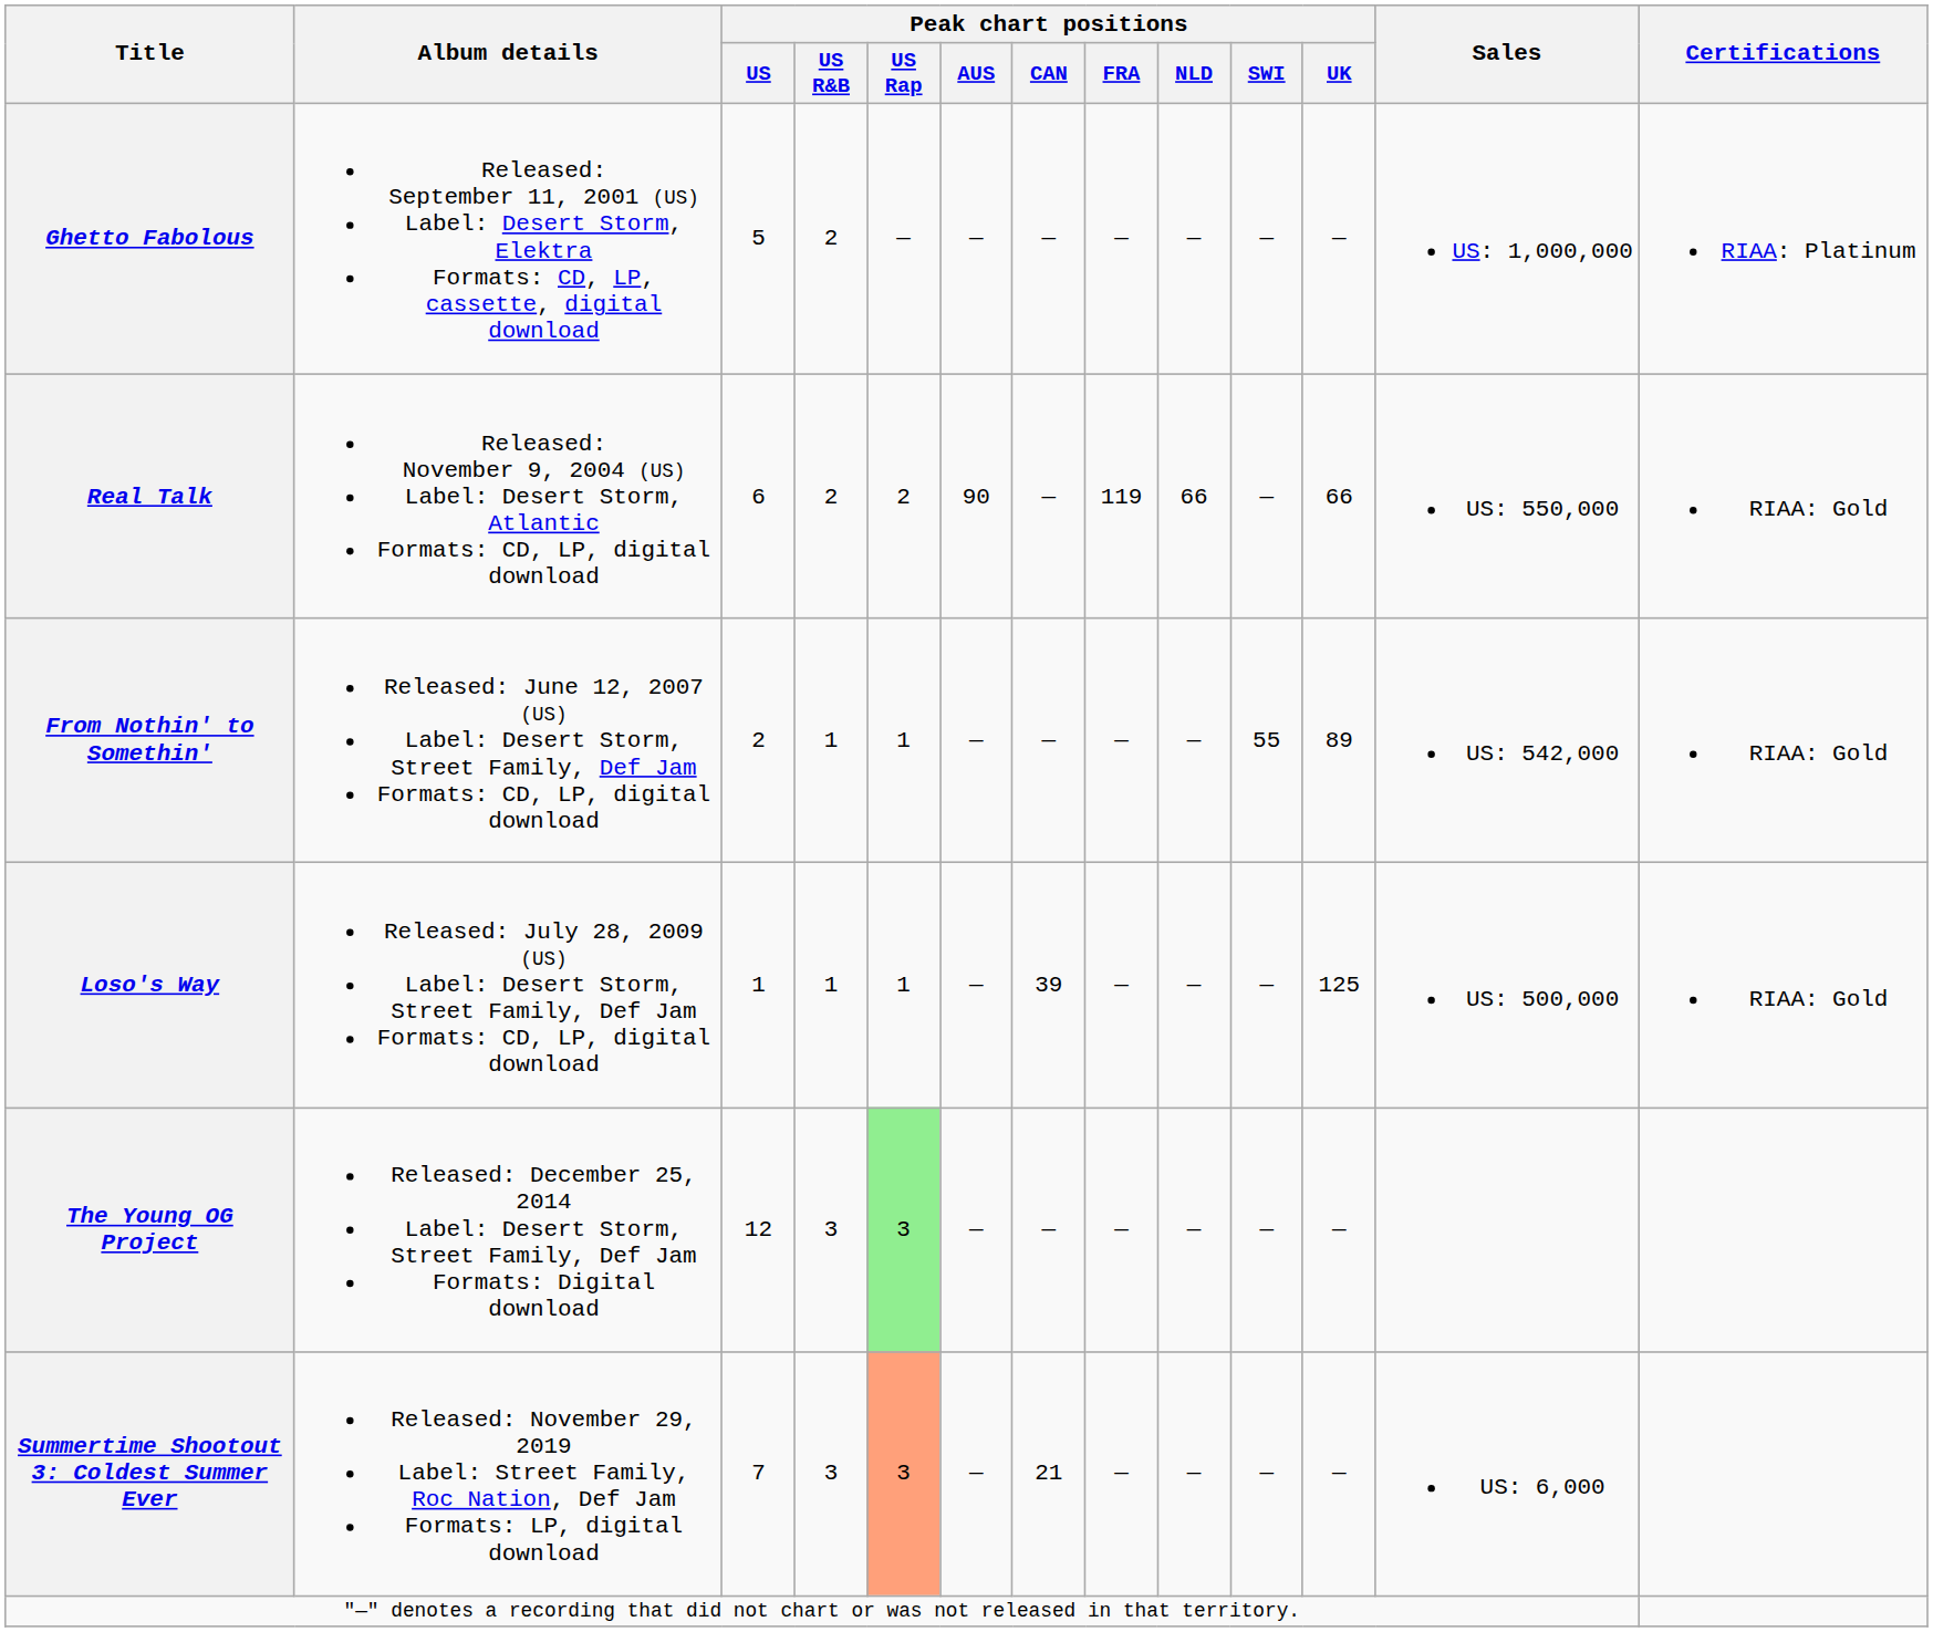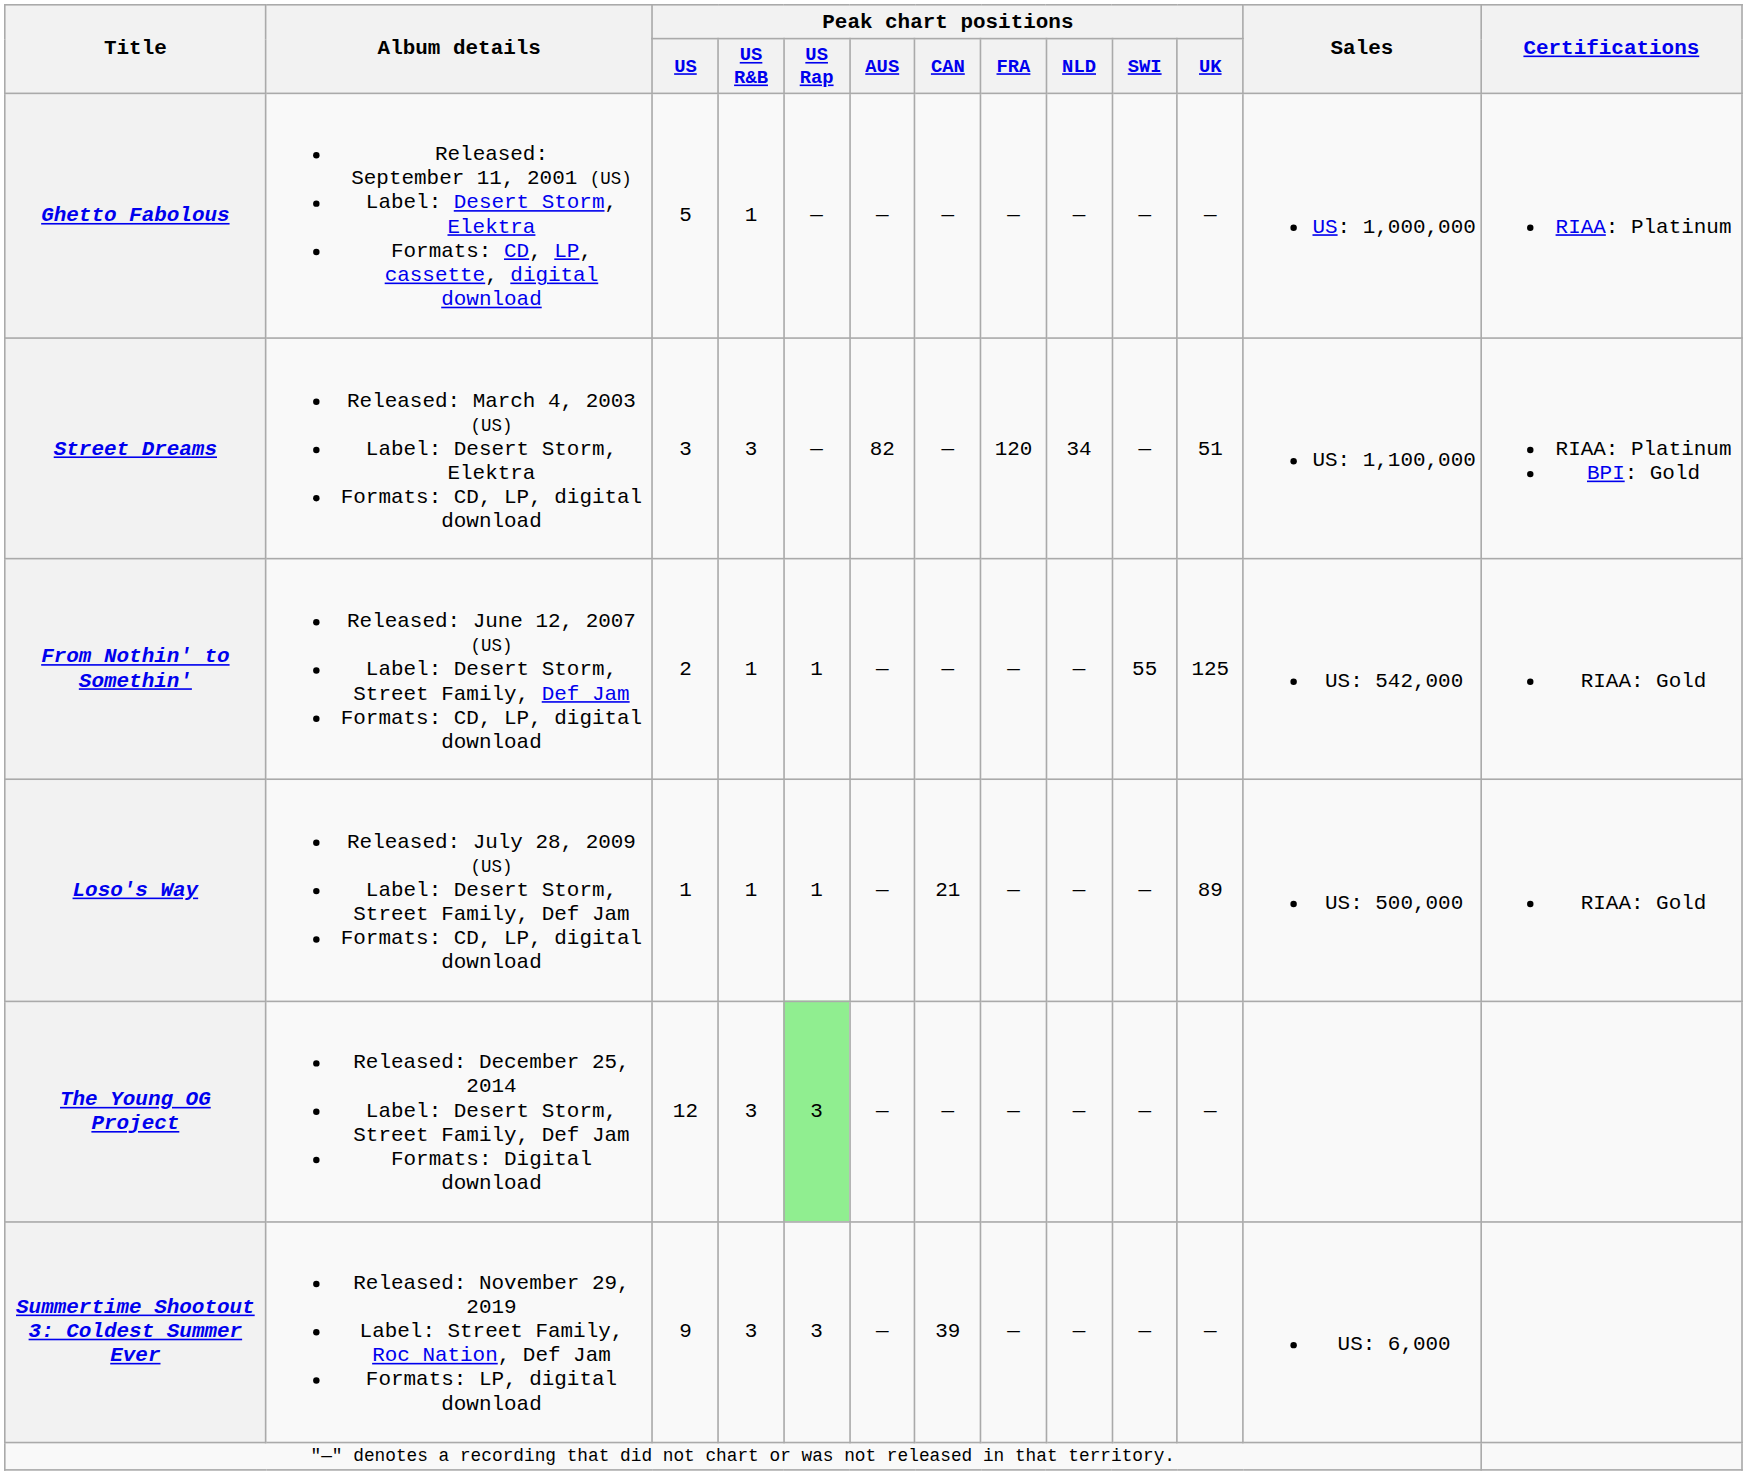Ghetto Fabolous | Peak chart positions / US R&B: 2 -> 1
+ row: Street Dreams | Released: March 4, 2003 (US) Label: Desert Storm, Elektra Formats: CD, LP, digital download | 3 | 3 | — | 82 | — | 120 | 34 | — | 51 | US: 1,100,000 | RIAA: Platinum BPI: Gold
- row: Real Talk | Released: November 9, 2004 (US) Label: Desert Storm, Atlantic Formats: CD, LP, digital download | 6 | 2 | 2 | 90 | — | 119 | 66 | — | 66 | US: 550,000 | RIAA: Gold
From Nothin' to Somethin' | Peak chart positions / UK: 89 -> 125
Loso's Way | Peak chart positions / CAN: 39 -> 21
Loso's Way | Peak chart positions / UK: 125 -> 89
Summertime Shootout 3: Coldest Summer Ever | Peak chart positions / US: 7 -> 9
Summertime Shootout 3: Coldest Summer Ever | Peak chart positions / US Rap: lightsalmon background -> no background
Summertime Shootout 3: Coldest Summer Ever | Peak chart positions / CAN: 21 -> 39
